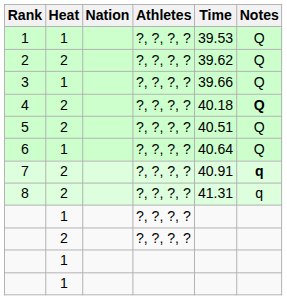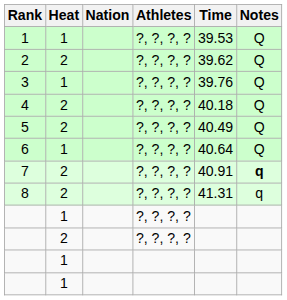3 | Time: 39.66 -> 39.76
4 | Notes: bold -> normal
5 | Time: 40.51 -> 40.49
